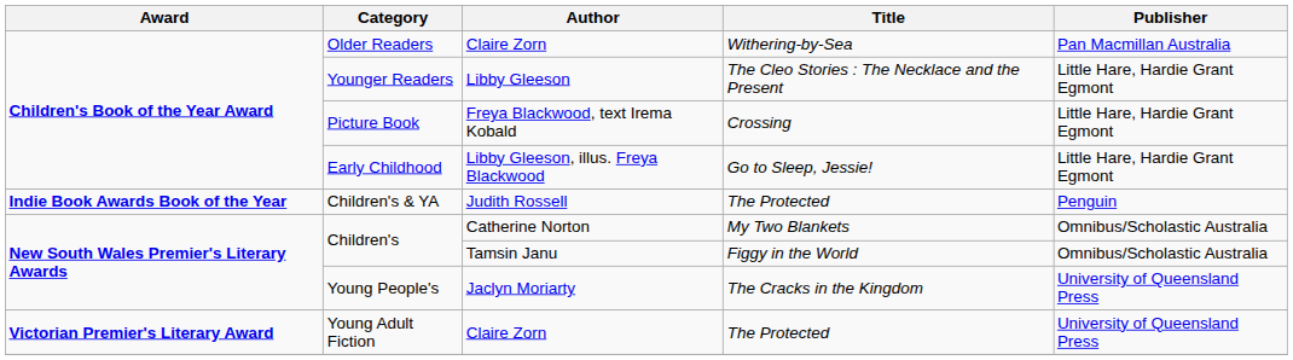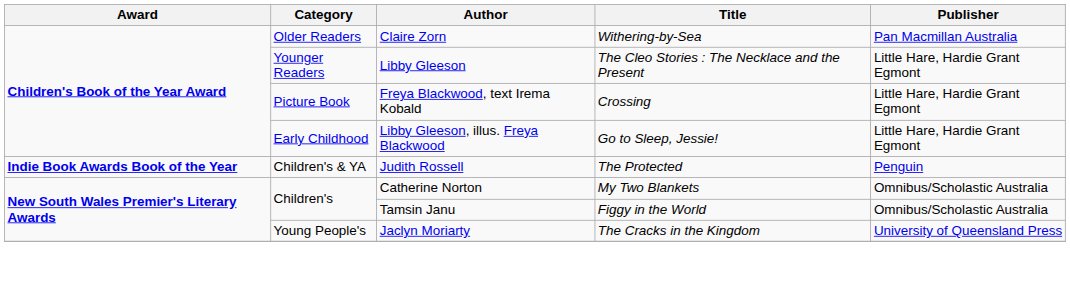- row: Victorian Premier's Literary Award | Young Adult Fiction | Claire Zorn | The Protected | University of Queensland Press
